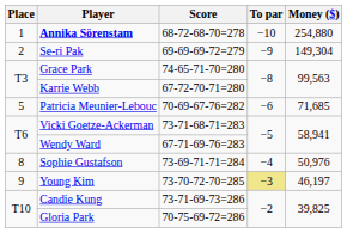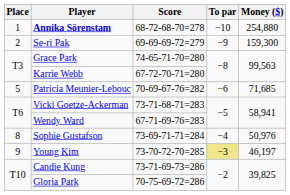Se-ri Pak | Money ($): 149,304 -> 159,300
